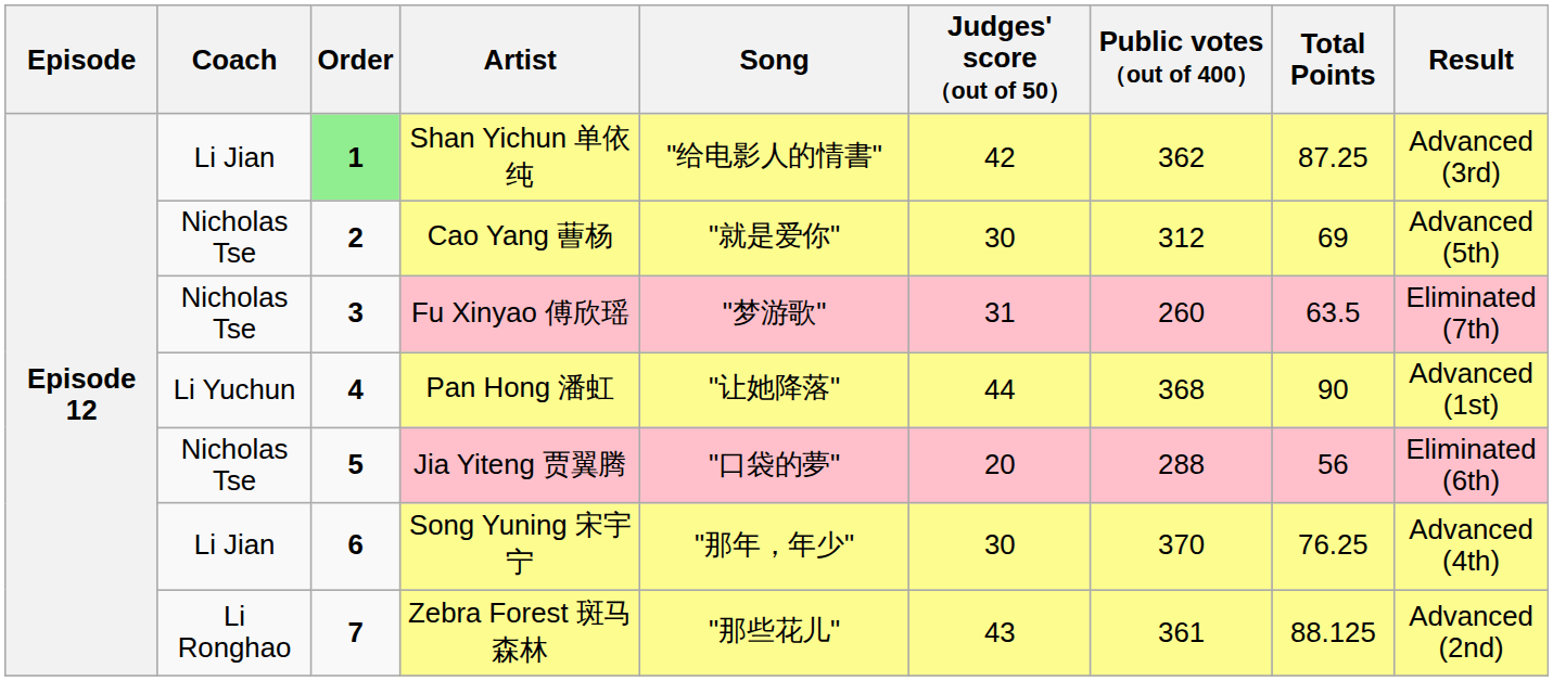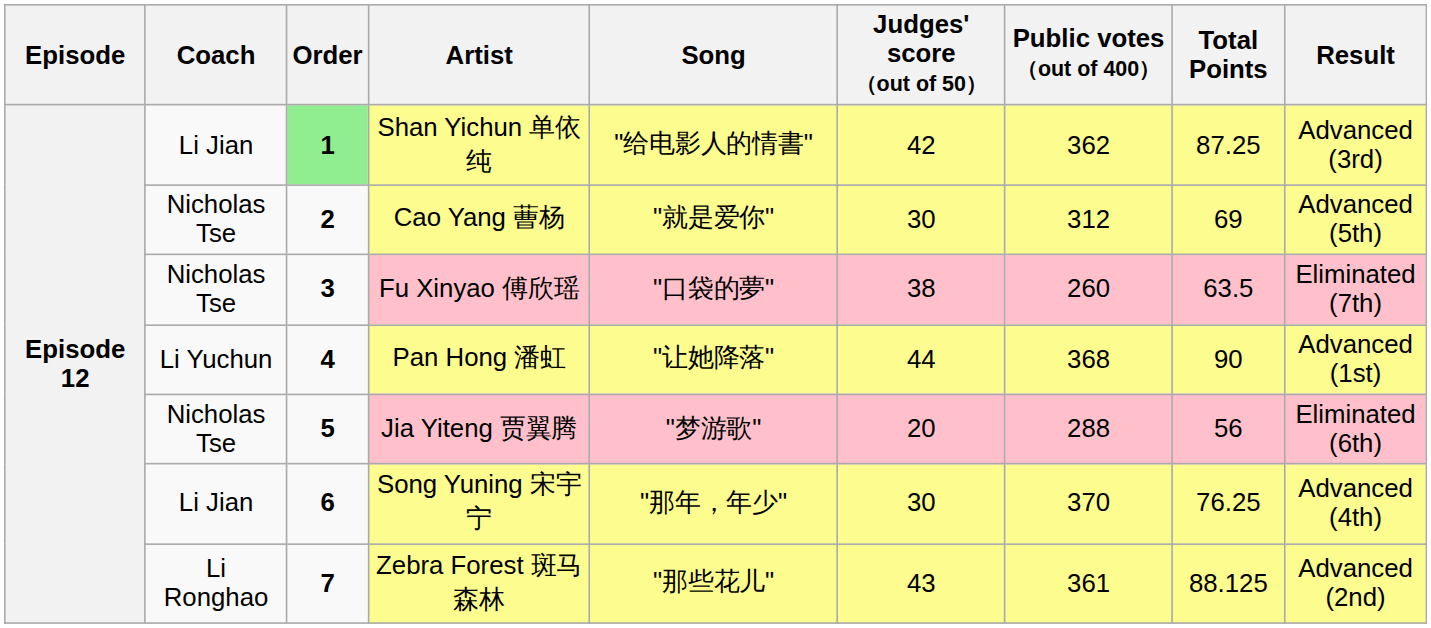Fu Xinyao 傅欣瑶 | Song: "梦游歌" -> "口袋的夢"
Fu Xinyao 傅欣瑶 | Judges' score （out of 50）: 31 -> 38
Jia Yiteng 贾翼腾 | Song: "口袋的夢" -> "梦游歌"
